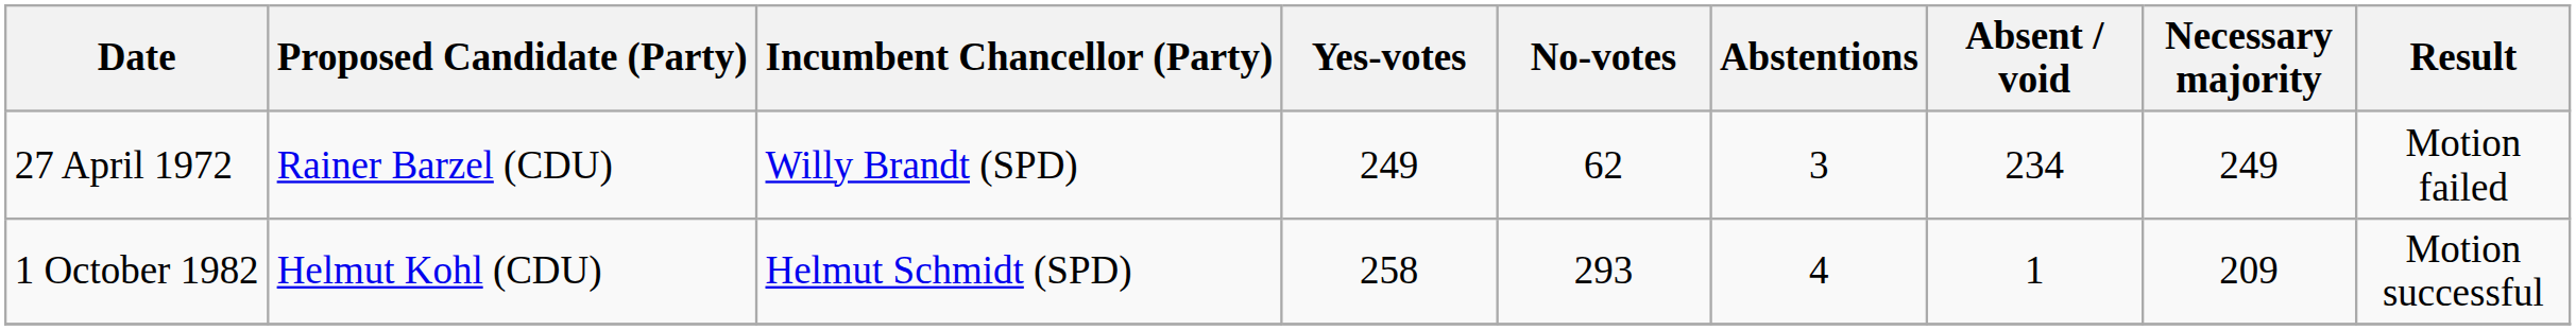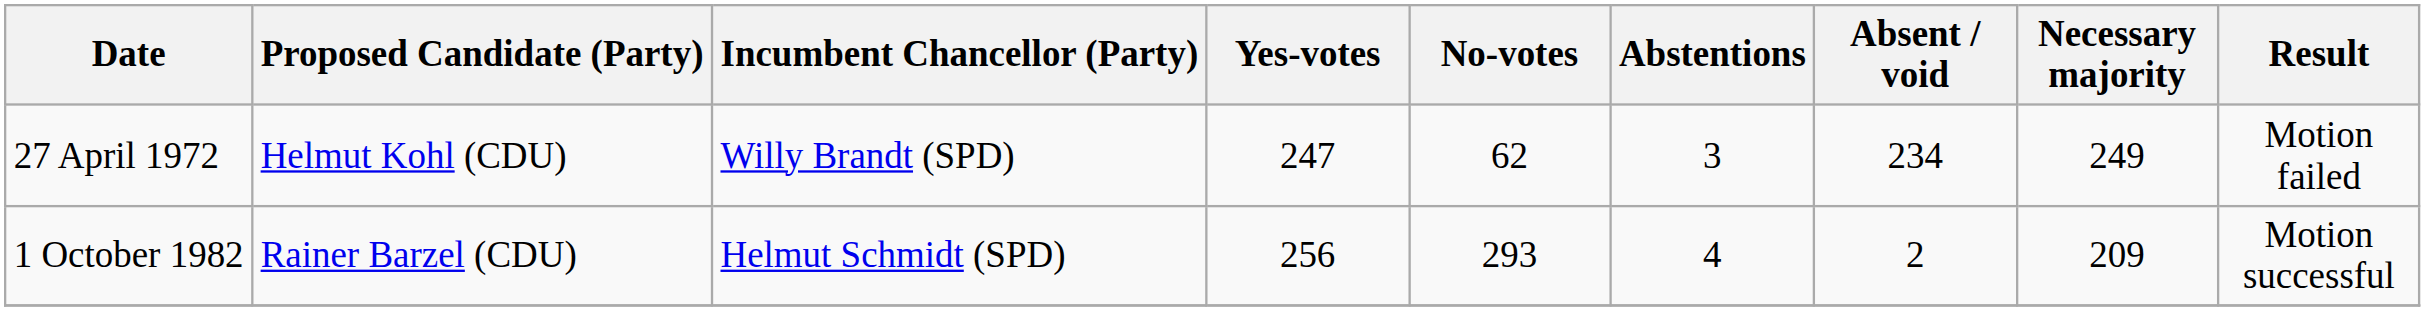27 April 1972 | Proposed Candidate (Party): Rainer Barzel (CDU) -> Helmut Kohl (CDU)
27 April 1972 | Yes-votes: 249 -> 247
1 October 1982 | Proposed Candidate (Party): Helmut Kohl (CDU) -> Rainer Barzel (CDU)
1 October 1982 | Yes-votes: 258 -> 256
1 October 1982 | Absent / void: 1 -> 2
